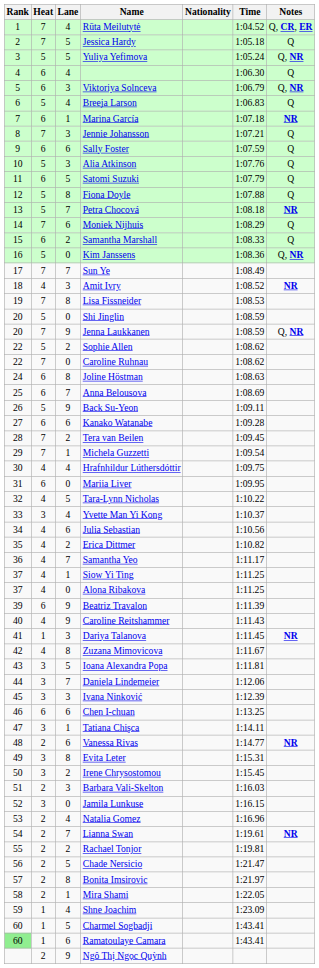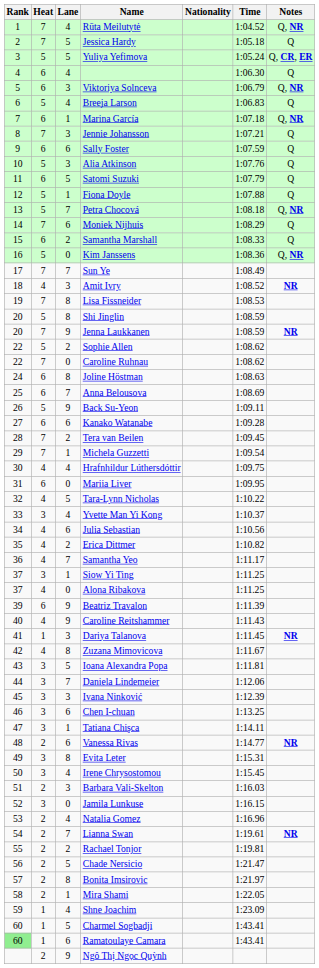Rūta Meilutytė | Notes: Q, CR, ER -> Q, NR
Yuliya Yefimova | Notes: Q, NR -> Q, CR, ER
Marina García | Notes: NR -> Q, NR
Fiona Doyle | Lane: 8 -> 1
Petra Chocová | Notes: NR -> Q, NR
Shi Jinglin | Lane: 0 -> 8
Jenna Laukkanen | Notes: Q, NR -> NR
Siow Yi Ting | Heat: 4 -> 3
Chen I-chuan | Heat: 6 -> 3
Irene Chrysostomou | Lane: 2 -> 4
